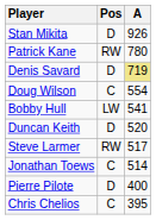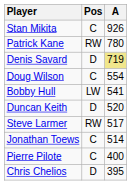Stan Mikita | Pos: D -> C
Pierre Pilote | Pos: D -> C
Chris Chelios | Pos: C -> D
